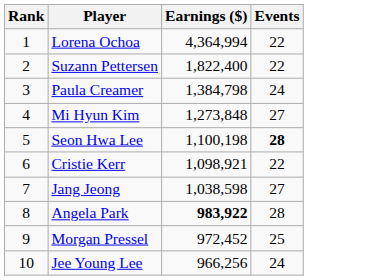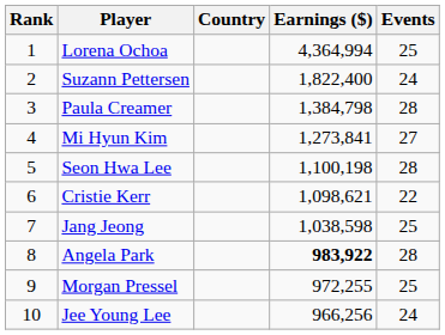+ column: Country
Lorena Ochoa | Events: 22 -> 25
Suzann Pettersen | Events: 22 -> 24
Paula Creamer | Events: 24 -> 28
Mi Hyun Kim | Earnings ($): 1,273,848 -> 1,273,841
Seon Hwa Lee | Events: bold -> normal
Cristie Kerr | Earnings ($): 1,098,921 -> 1,098,621
Jang Jeong | Events: 27 -> 25
Morgan Pressel | Earnings ($): 972,452 -> 972,255
